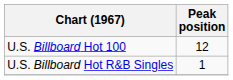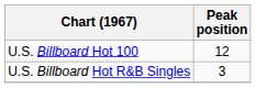U.S. Billboard Hot R&B Singles | Peak position: 1 -> 3
